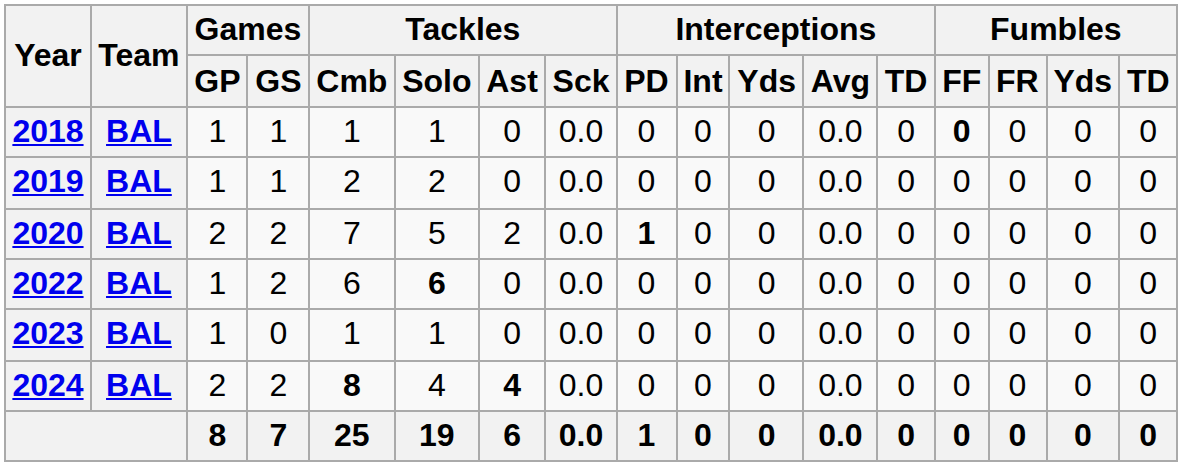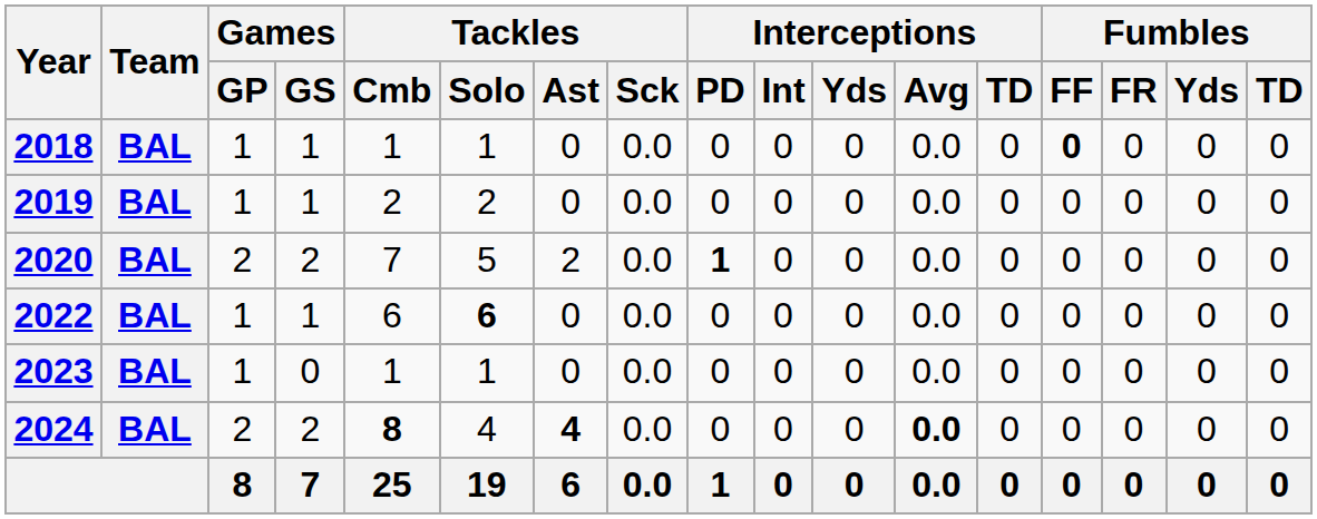2022 | Games / GS: 2 -> 1
2024 | Interceptions / Avg: normal -> bold
